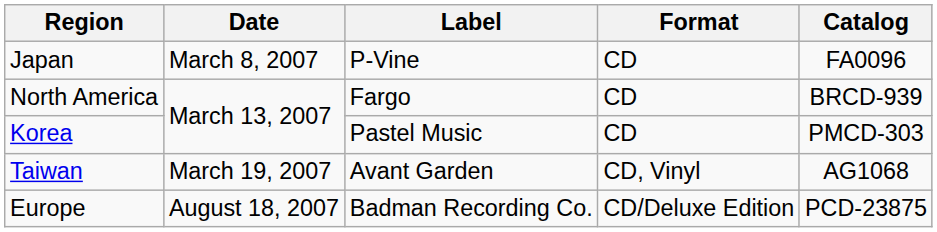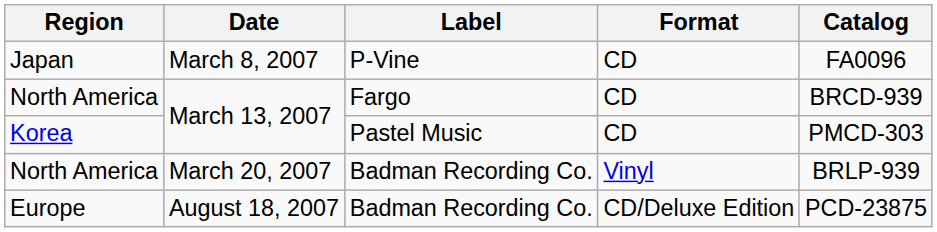- row: Taiwan | March 19, 2007 | Avant Garden | CD, Vinyl | AG1068
+ row: North America | March 20, 2007 | Badman Recording Co. | Vinyl | BRLP-939
